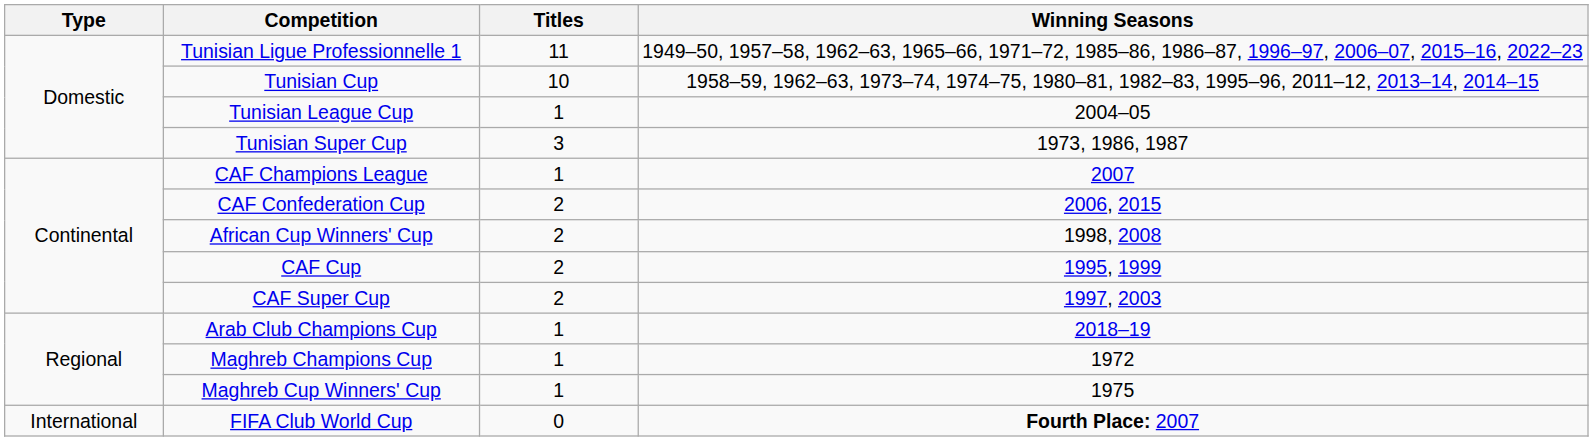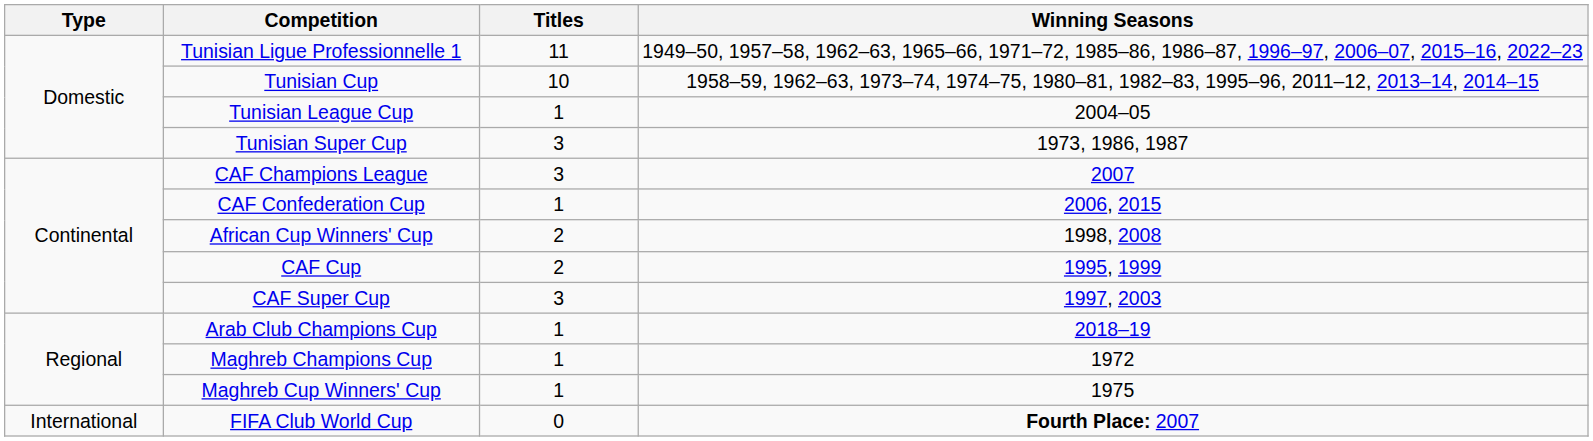CAF Champions League | Titles: 1 -> 3
CAF Confederation Cup | Titles: 2 -> 1
CAF Super Cup | Titles: 2 -> 3
